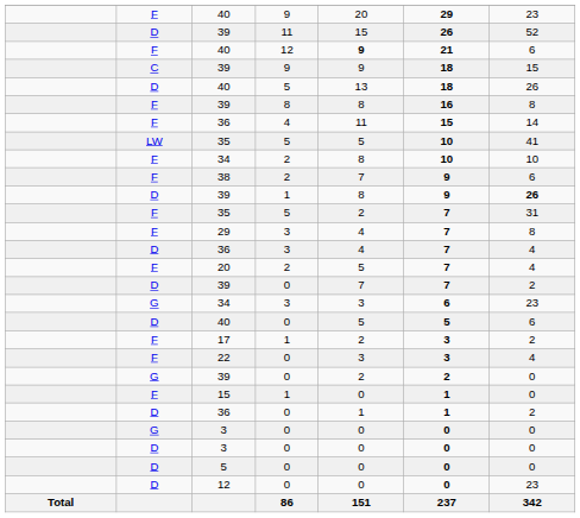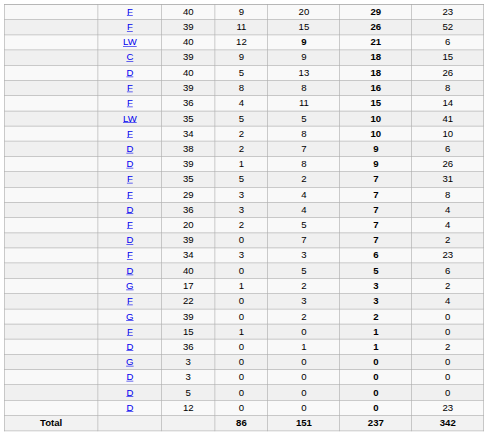39 / 11 | column 2: D -> F
40 / 12 | column 2: F -> LW
38 | column 2: F -> D
39 / 1 | column 7: bold -> normal
34 / 3 | column 2: G -> F
17 | column 2: F -> G
